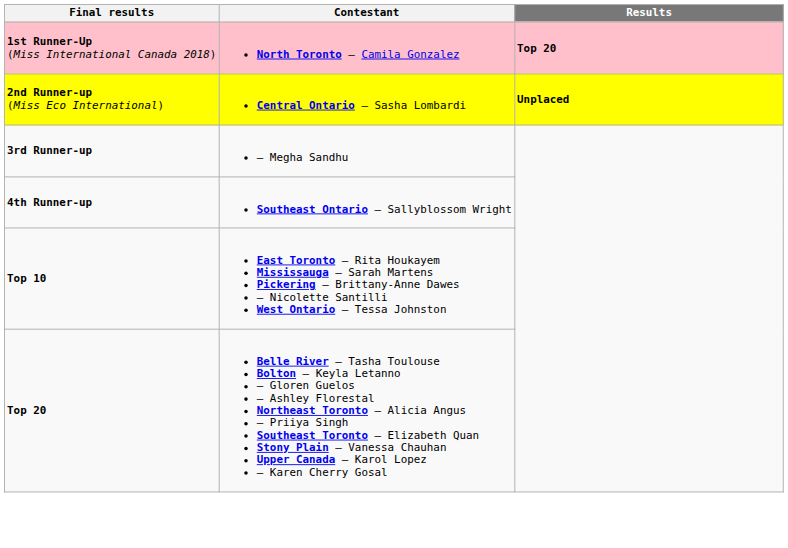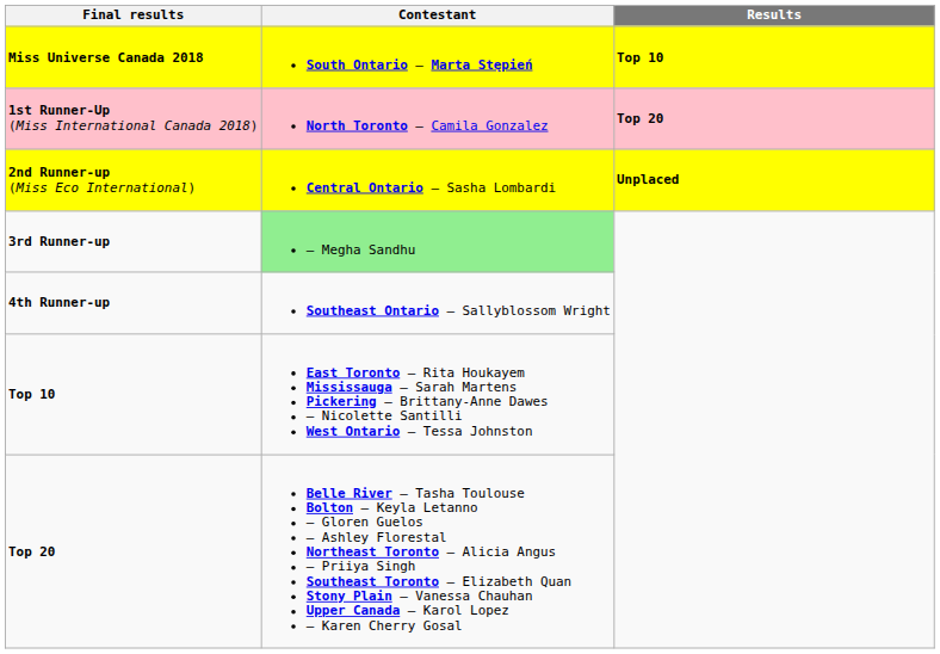+ row: Miss Universe Canada 2018 | South Ontario – Marta Stępień | Top 10
3rd Runner-up | Contestant: no background -> lightgreen background
